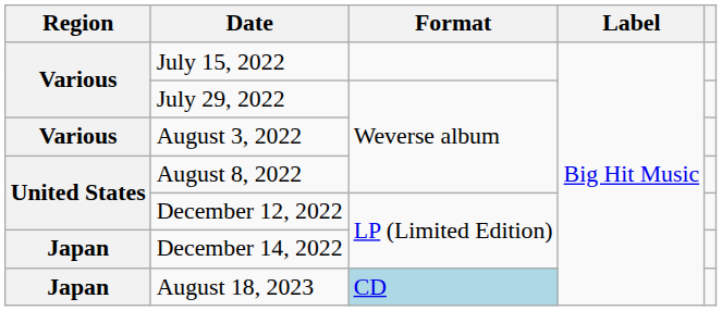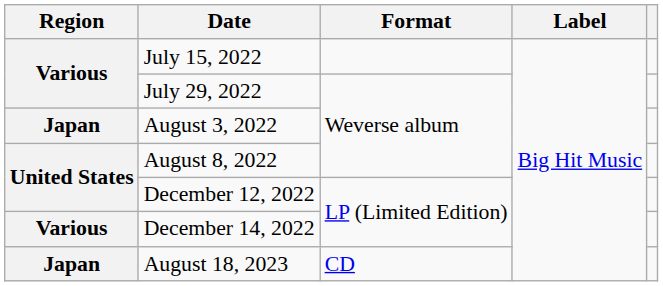August 3, 2022 | Region: Various -> Japan
December 14, 2022 | Region: Japan -> Various
August 18, 2023 | Format: lightblue background -> no background
